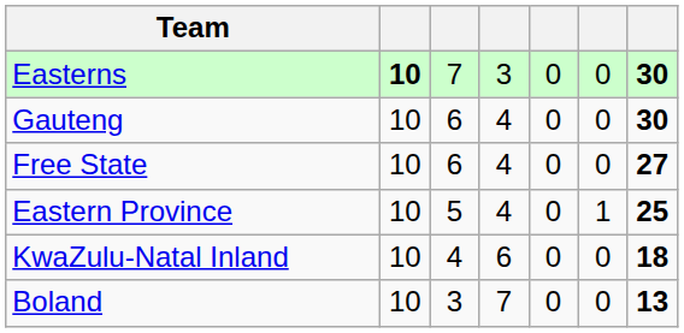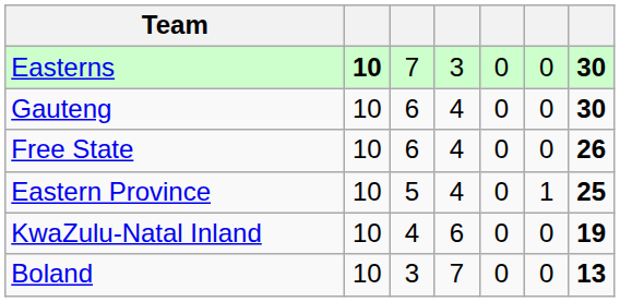Free State | column 7: 27 -> 26
KwaZulu-Natal Inland | column 7: 18 -> 19
